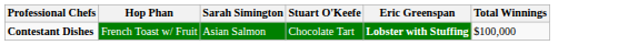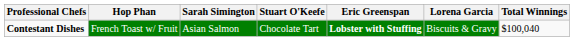+ column: Lorena Garcia | Biscuits & Gravy
Contestant Dishes | Total Winnings: $100,000 -> $100,040
